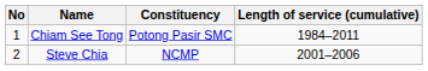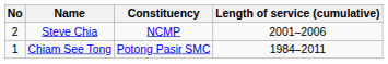rows swapped: Chiam See Tong <-> Steve Chia
